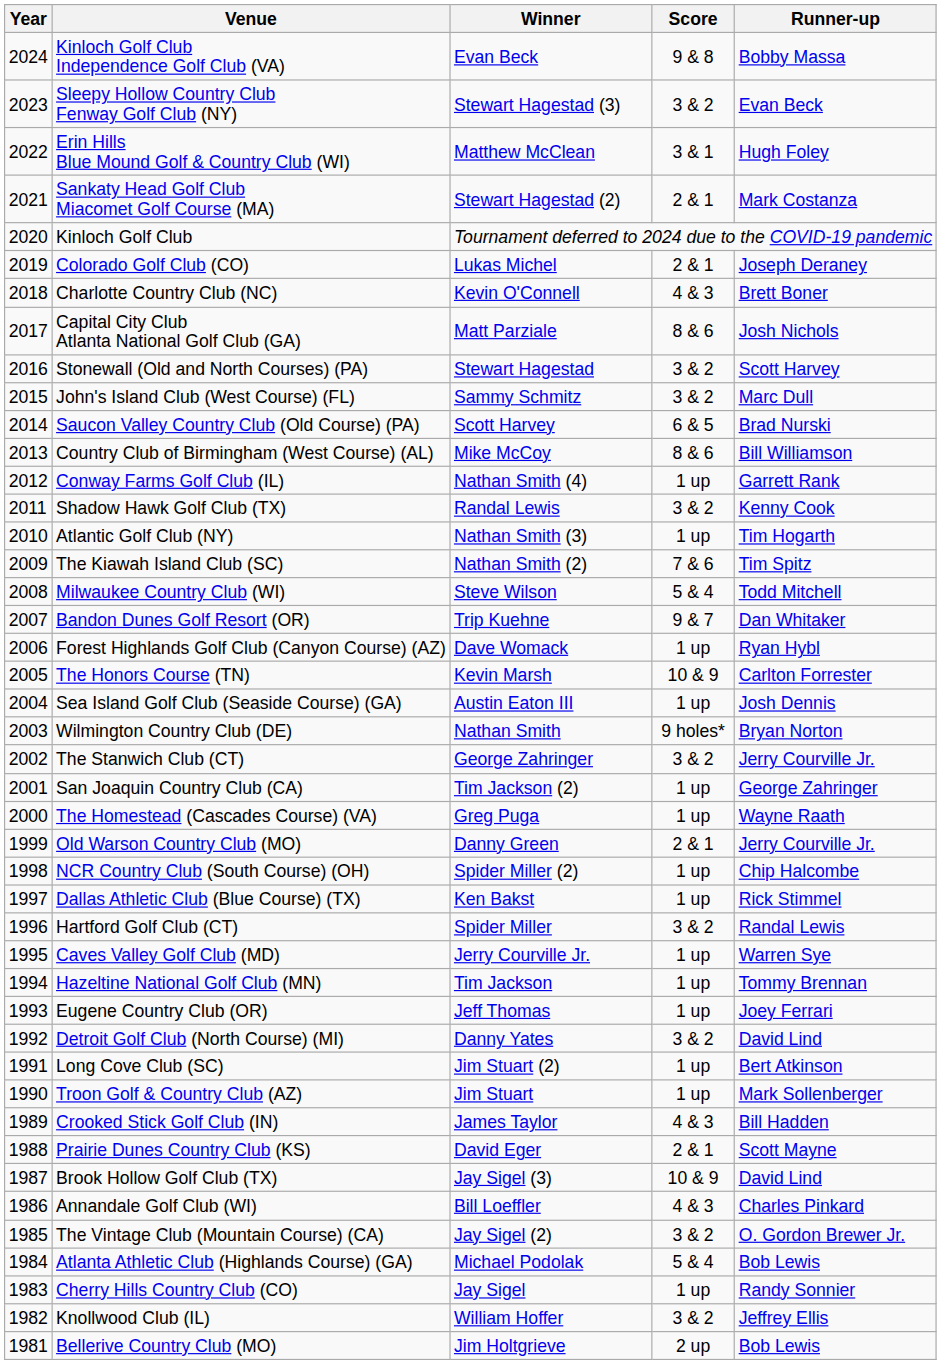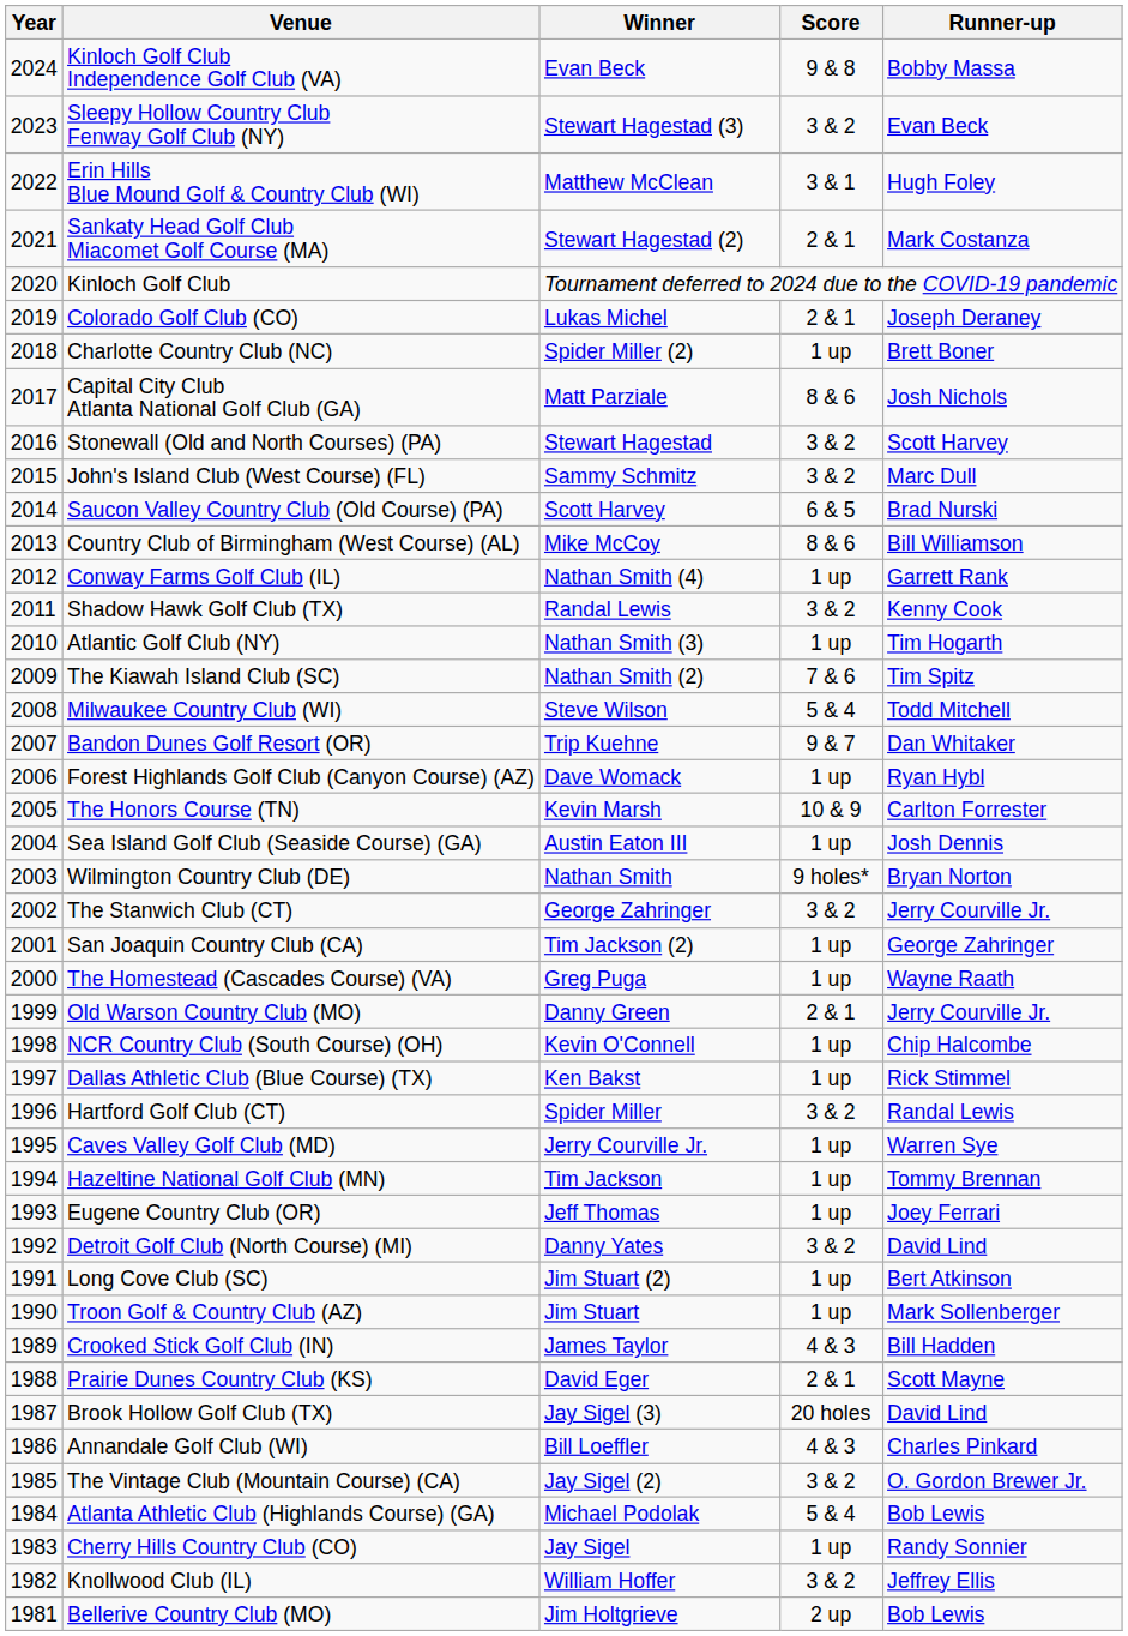Charlotte Country Club (NC) | Winner: Kevin O'Connell -> Spider Miller (2)
Charlotte Country Club (NC) | Score: 4 & 3 -> 1 up
NCR Country Club (South Course) (OH) | Winner: Spider Miller (2) -> Kevin O'Connell
Brook Hollow Golf Club (TX) | Score: 10 & 9 -> 20 holes
